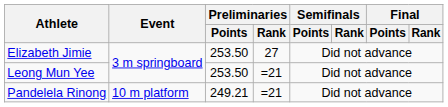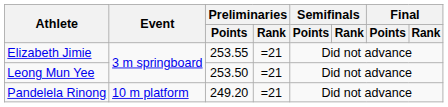Elizabeth Jimie | Preliminaries / Points: 253.50 -> 253.55
Elizabeth Jimie | Preliminaries / Rank: 27 -> =21
Pandelela Rinong | Preliminaries / Points: 249.21 -> 249.20
